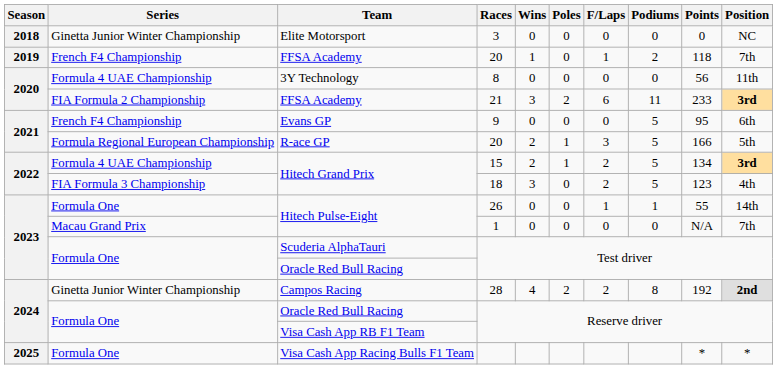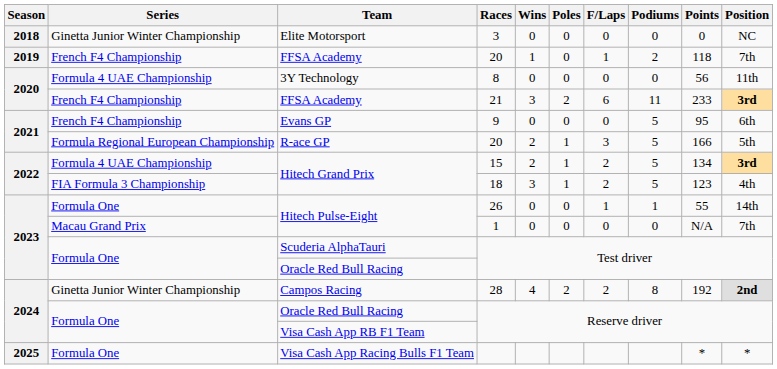21 | Series: FIA Formula 2 Championship -> French F4 Championship
18 | Poles: 0 -> 1
